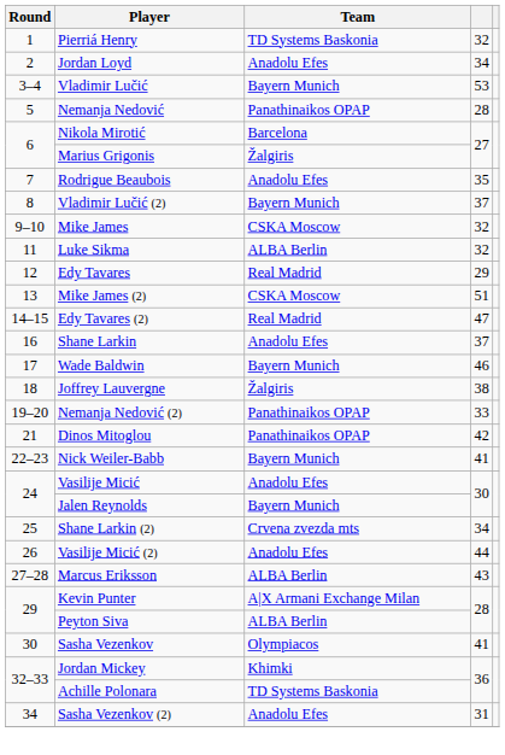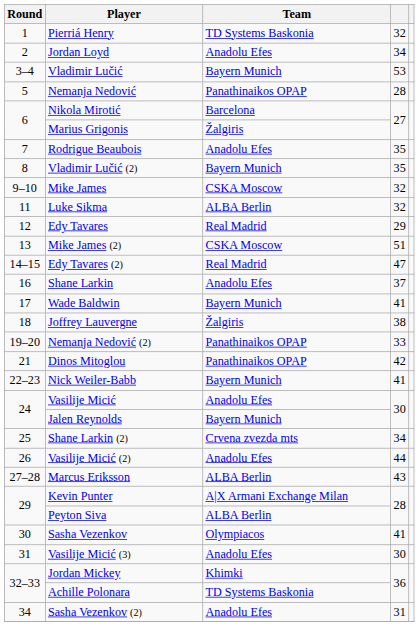Vladimir Lučić (2) | column 4: 37 -> 35
Wade Baldwin | column 4: 46 -> 41
+ row: 31 | Vasilije Micić (3) | Anadolu Efes | 30
